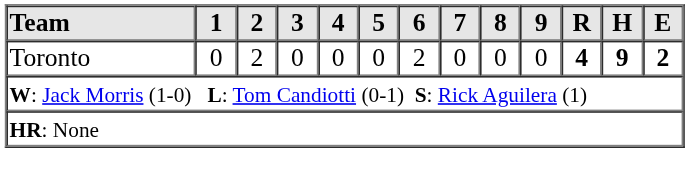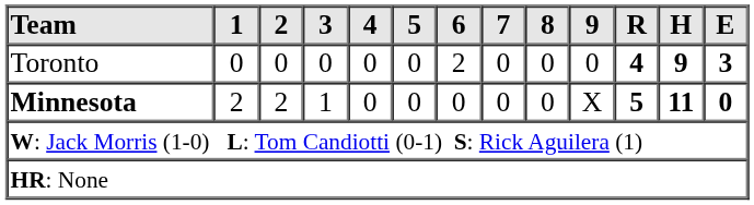Toronto | 2: 2 -> 0
Toronto | E: 2 -> 3
+ row: Minnesota | 2 | 2 | 1 | 0 | 0 | 0 | 0 | 0 | X | 5 | 11 | 0
